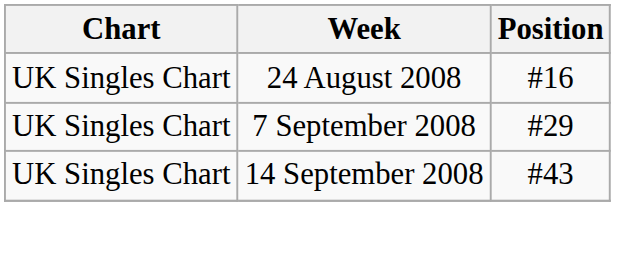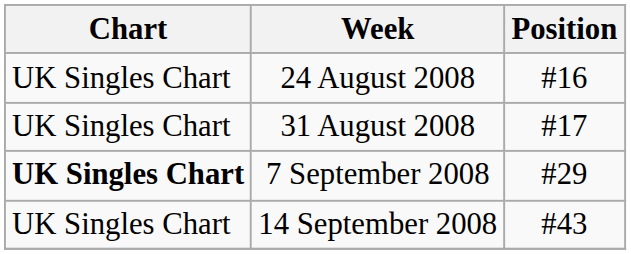+ row: UK Singles Chart | 31 August 2008 | #17
7 September 2008 | Chart: normal -> bold
